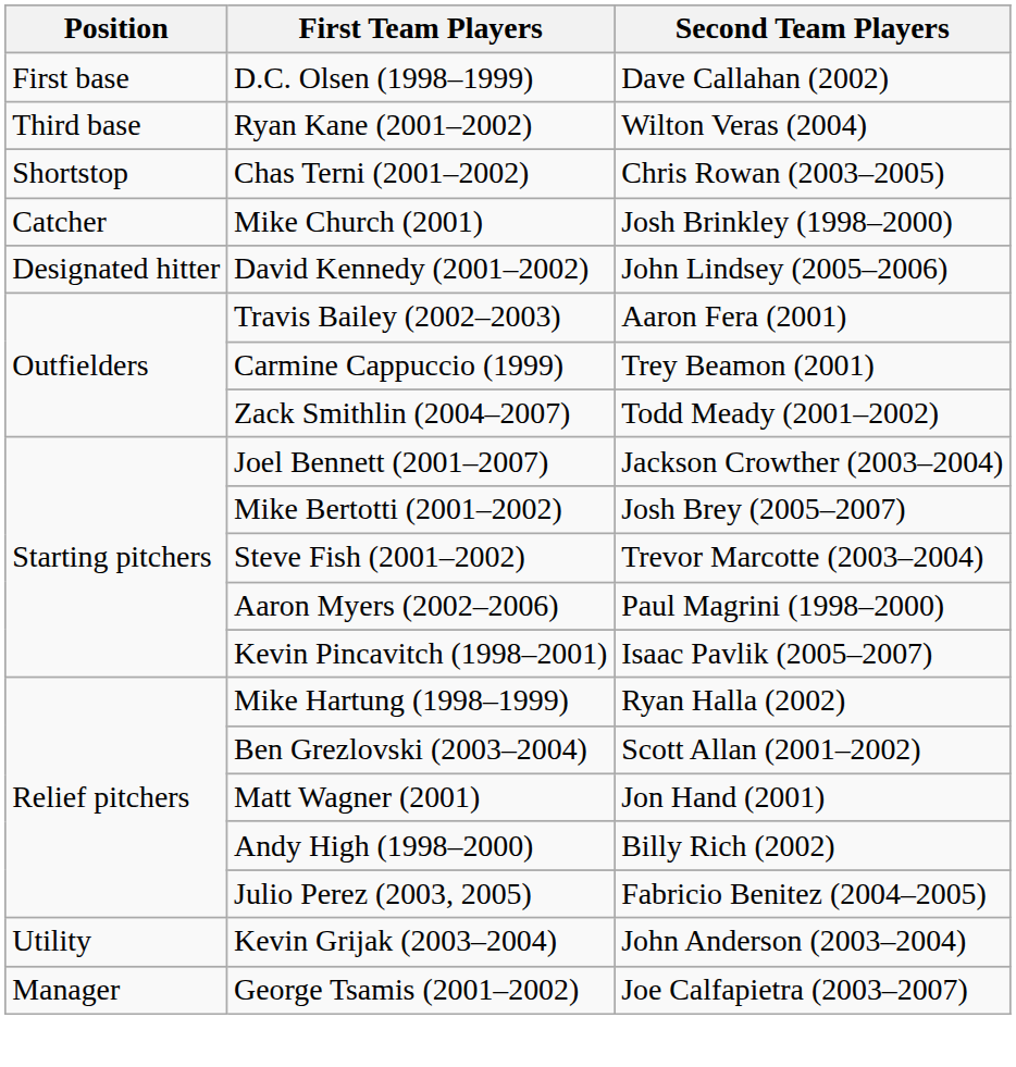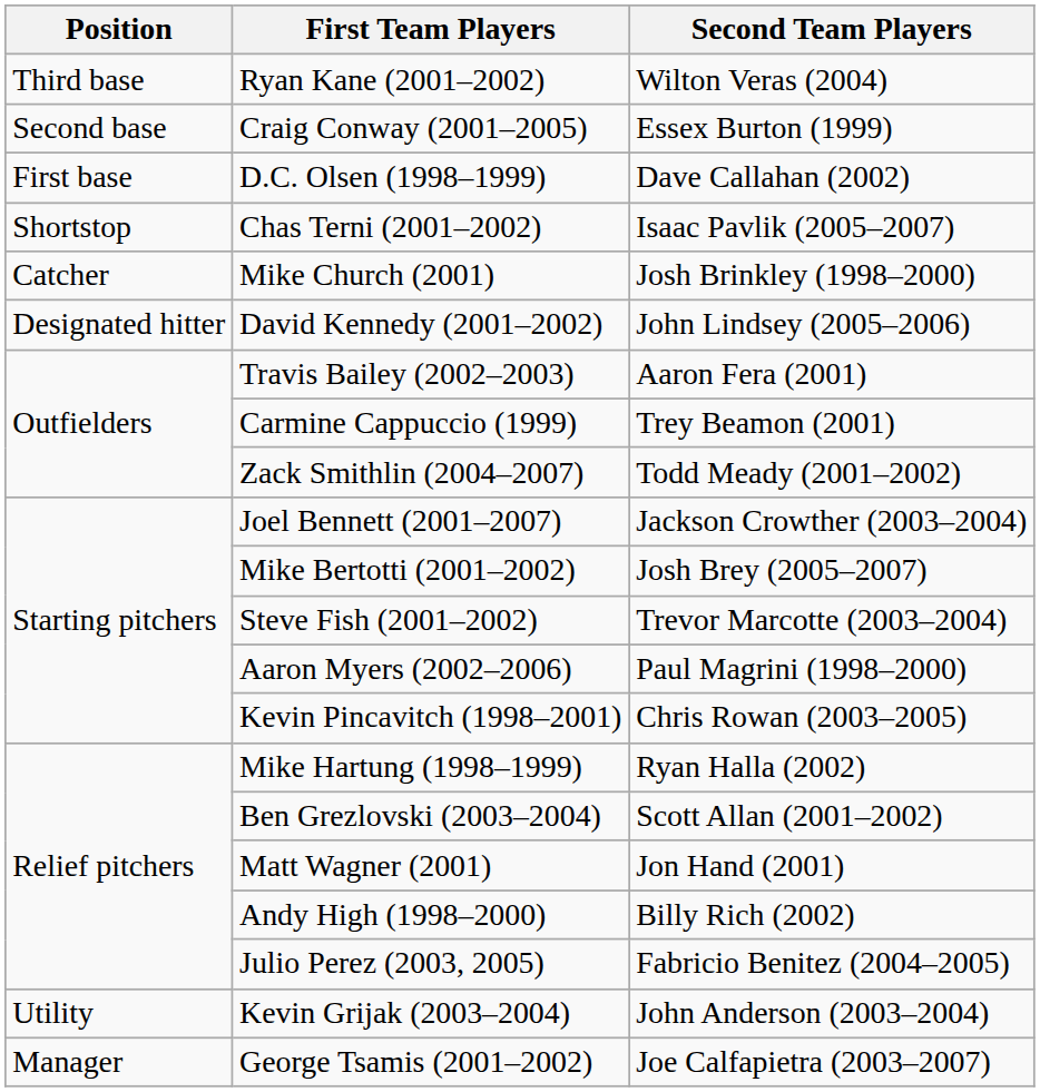rows swapped: D.C. Olsen (1998–1999) <-> Ryan Kane (2001–2002)
+ row: Second base | Craig Conway (2001–2005) | Essex Burton (1999)
Chas Terni (2001–2002) | Second Team Players: Chris Rowan (2003–2005) -> Isaac Pavlik (2005–2007)
Kevin Pincavitch (1998–2001) | Second Team Players: Isaac Pavlik (2005–2007) -> Chris Rowan (2003–2005)
